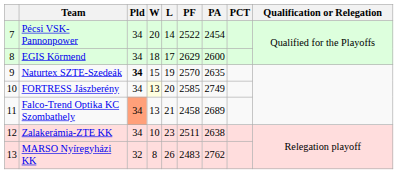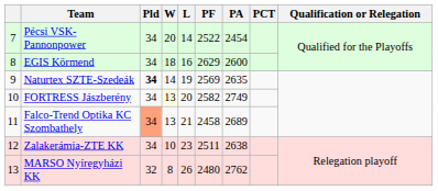EGIS Körmend | L: 17 -> 16
Naturtex SZTE-Szedeák | W: 15 -> 14
Naturtex SZTE-Szedeák | PF: 2570 -> 2569
FORTRESS Jászberény | PF: 2585 -> 2582
MARSO Nyíregyházi KK | PF: 2483 -> 2480
